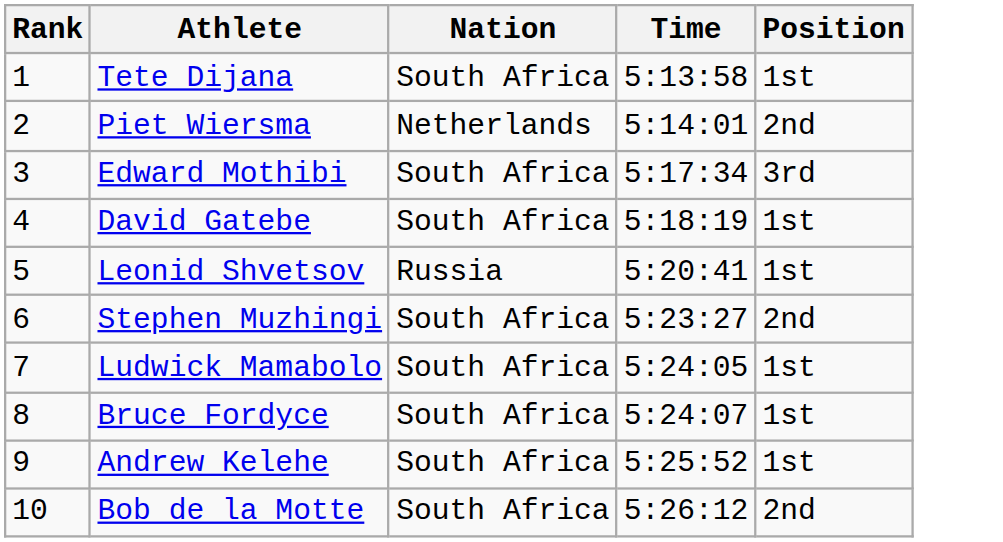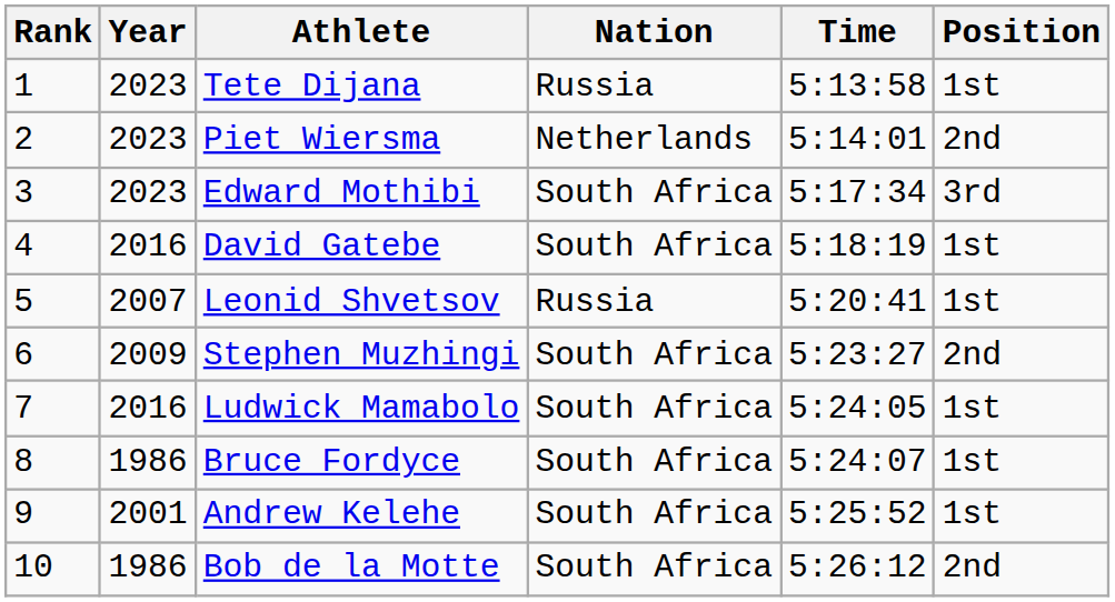+ column: Year | 2023 | 2023 | 2023 | 2016 | 2007 | 2009 | 2016 | 1986 | 2001 | 1986
Tete Dijana | Nation: South Africa -> Russia
